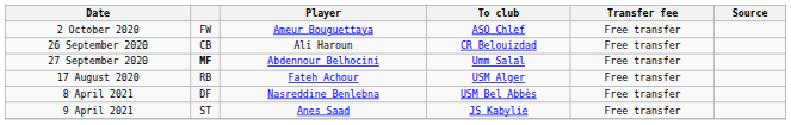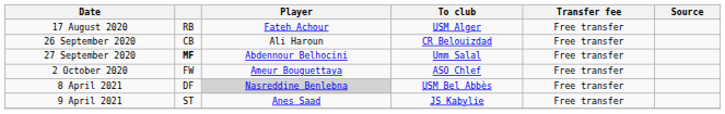rows swapped: 17 August 2020 <-> 2 October 2020
8 April 2021 | Player: no background -> lightgrey background
